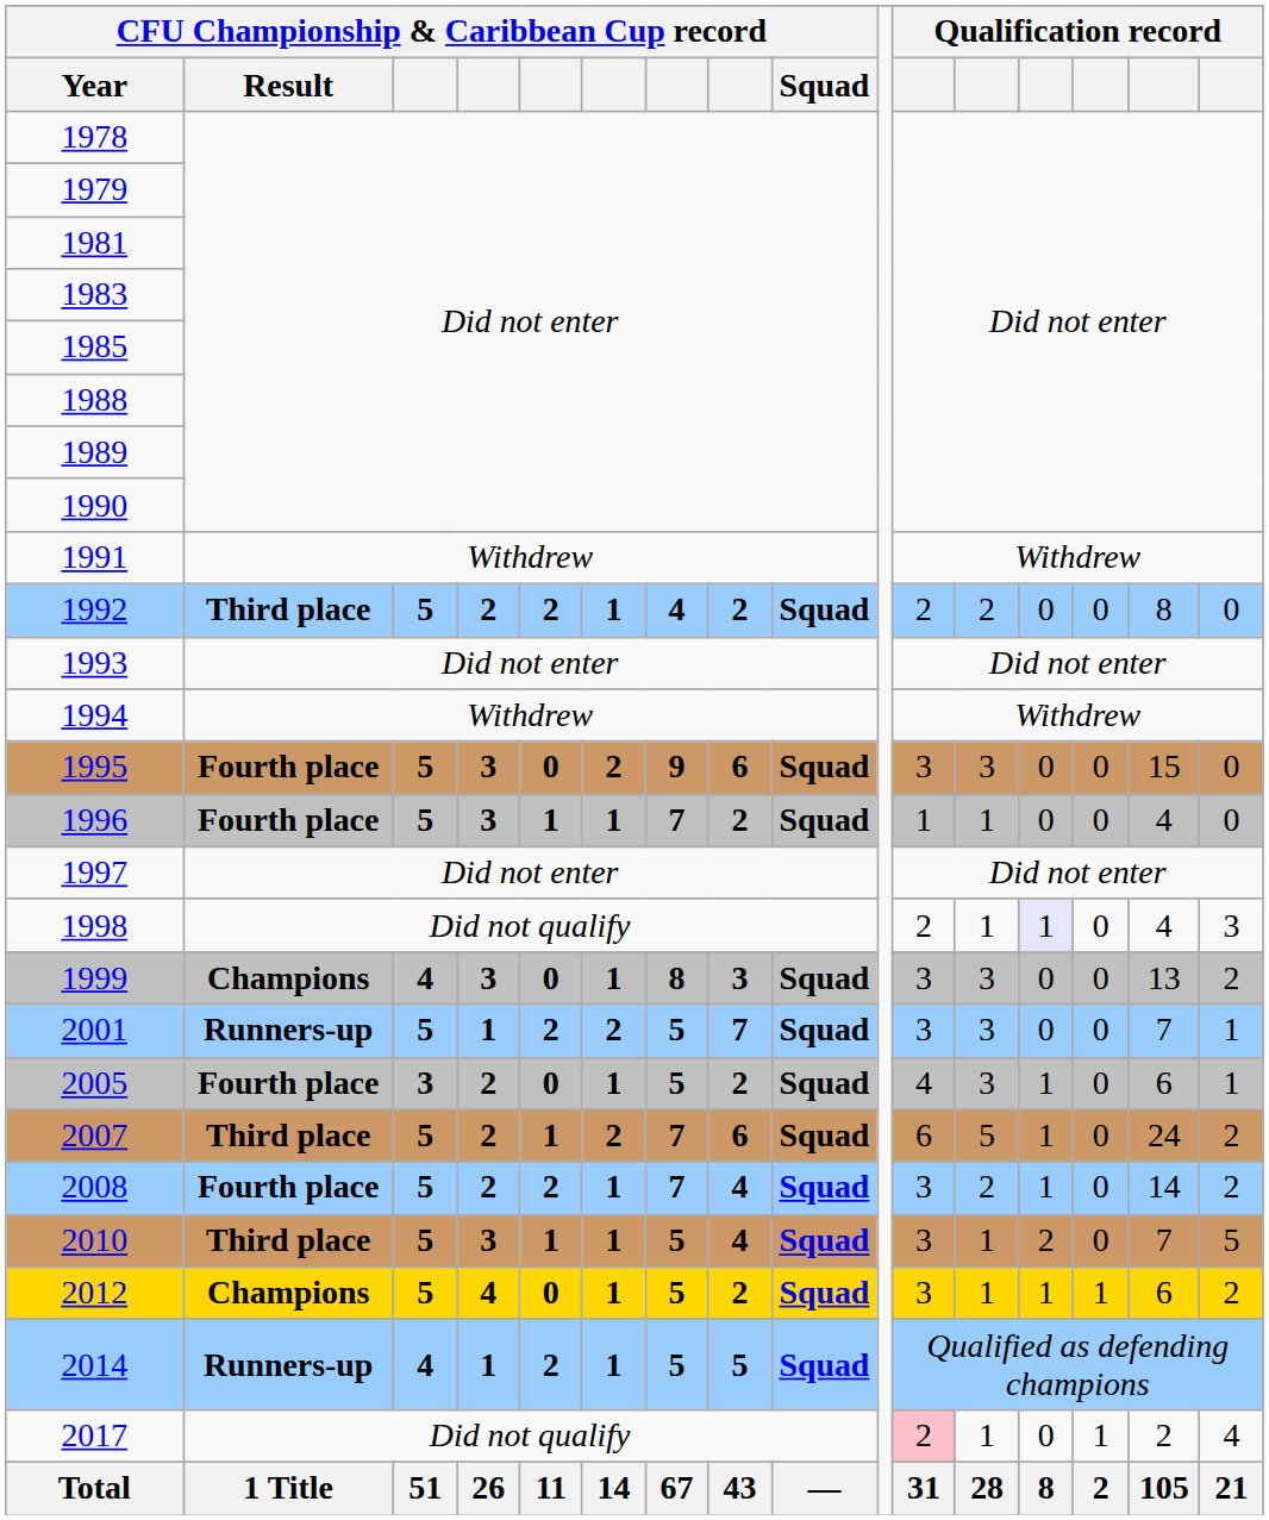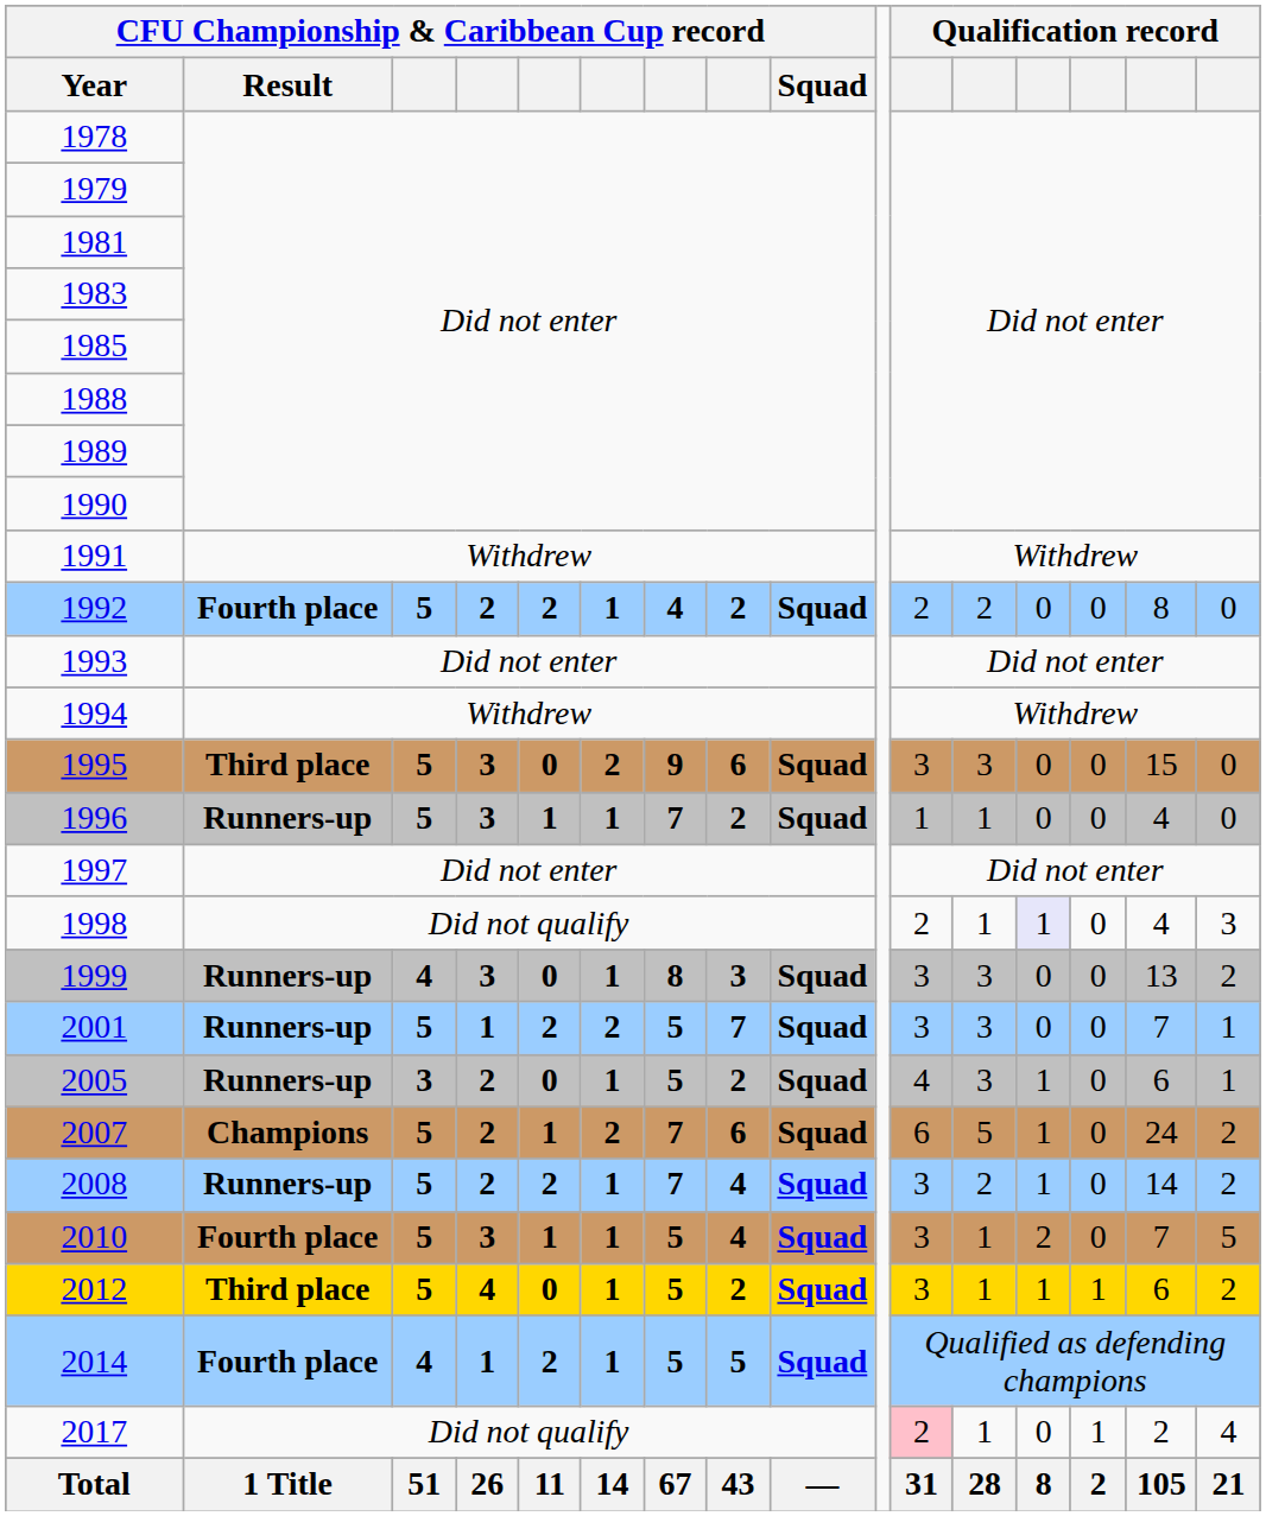1992 | CFU Championship & Caribbean Cup record / Result: Third place -> Fourth place
1995 | CFU Championship & Caribbean Cup record / Result: Fourth place -> Third place
1996 | CFU Championship & Caribbean Cup record / Result: Fourth place -> Runners-up
1999 | CFU Championship & Caribbean Cup record / Result: Champions -> Runners-up
2005 | CFU Championship & Caribbean Cup record / Result: Fourth place -> Runners-up
2007 | CFU Championship & Caribbean Cup record / Result: Third place -> Champions
2008 | CFU Championship & Caribbean Cup record / Result: Fourth place -> Runners-up
2010 | CFU Championship & Caribbean Cup record / Result: Third place -> Fourth place
2012 | CFU Championship & Caribbean Cup record / Result: Champions -> Third place
2014 | CFU Championship & Caribbean Cup record / Result: Runners-up -> Fourth place
